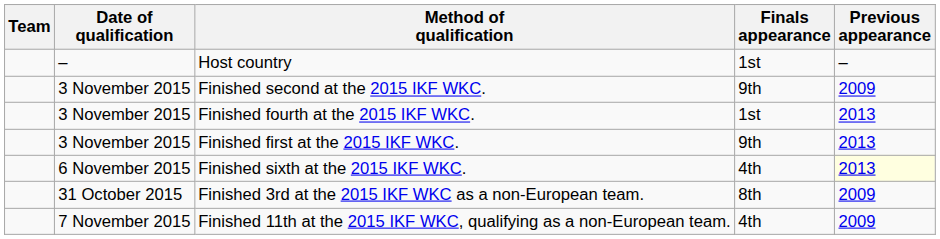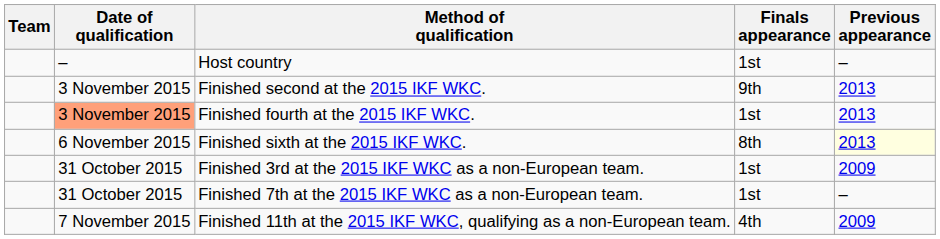Finished second at the 2015 IKF WKC. | Previous appearance: 2009 -> 2013
Finished fourth at the 2015 IKF WKC. | Date of qualification: no background -> lightsalmon background
- row: 3 November 2015 | Finished first at the 2015 IKF WKC. | 9th | 2013
Finished sixth at the 2015 IKF WKC. | Finals appearance: 4th -> 8th
Finished 3rd at the 2015 IKF WKC as a non-European team. | Finals appearance: 8th -> 1st
+ row: 31 October 2015 | Finished 7th at the 2015 IKF WKC as a non-European team. | 1st | –
